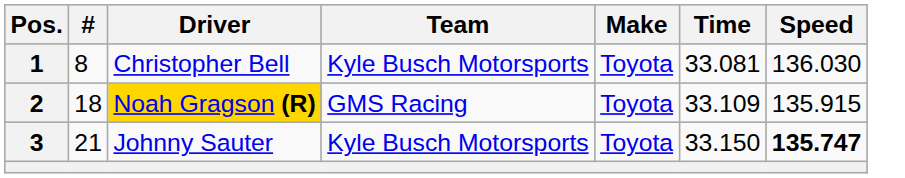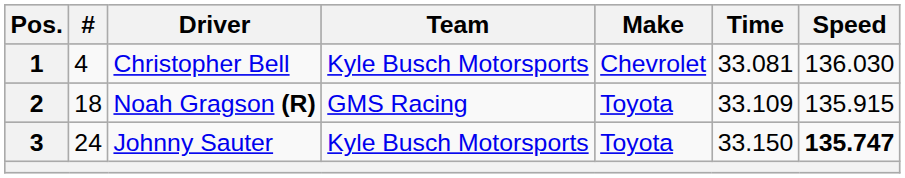1 | #: 8 -> 4
1 | Make: Toyota -> Chevrolet
2 | Driver: gold background -> no background
3 | #: 21 -> 24
